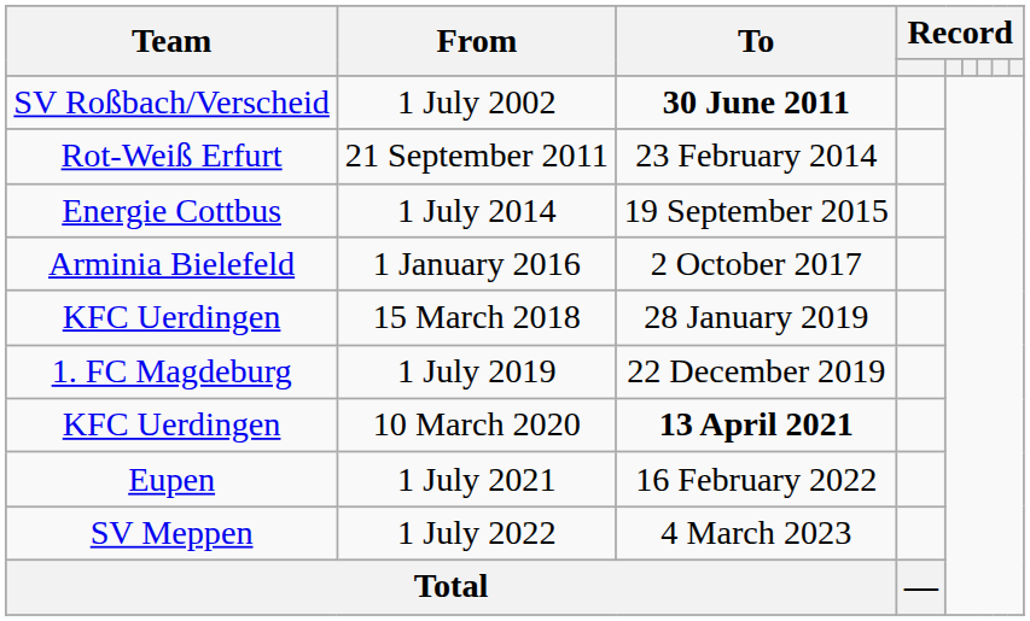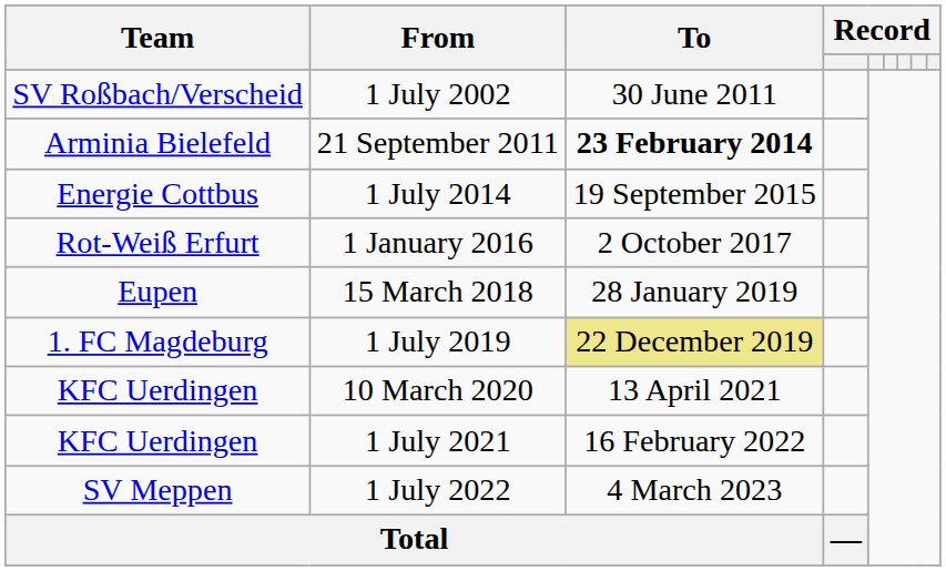1 July 2002 | To: bold -> normal
21 September 2011 | Team: Rot-Weiß Erfurt -> Arminia Bielefeld
21 September 2011 | To: normal -> bold
1 January 2016 | Team: Arminia Bielefeld -> Rot-Weiß Erfurt
15 March 2018 | Team: KFC Uerdingen -> Eupen
1 July 2019 | To: no background -> khaki background
10 March 2020 | To: bold -> normal
1 July 2021 | Team: Eupen -> KFC Uerdingen
